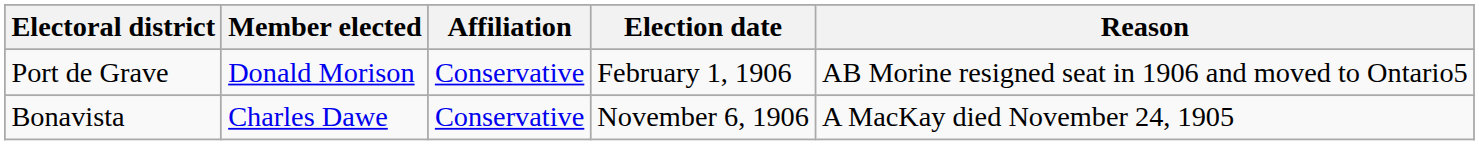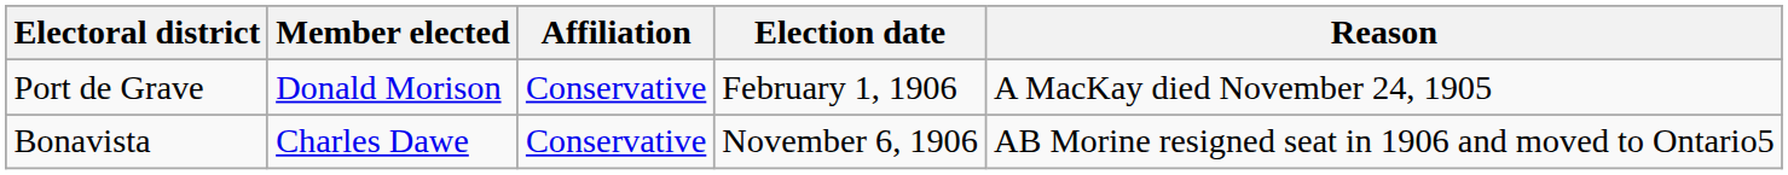Port de Grave | Reason: AB Morine resigned seat in 1906 and moved to Ontario5 -> A MacKay died November 24, 1905
Bonavista | Reason: A MacKay died November 24, 1905 -> AB Morine resigned seat in 1906 and moved to Ontario5
